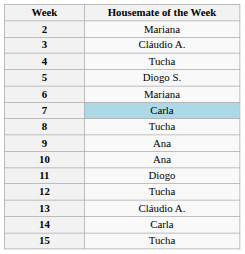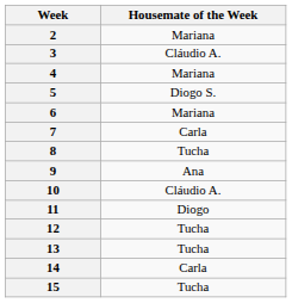4 | Housemate of the Week: Tucha -> Mariana
7 | Housemate of the Week: lightblue background -> no background
10 | Housemate of the Week: Ana -> Cláudio A.
13 | Housemate of the Week: Cláudio A. -> Tucha
